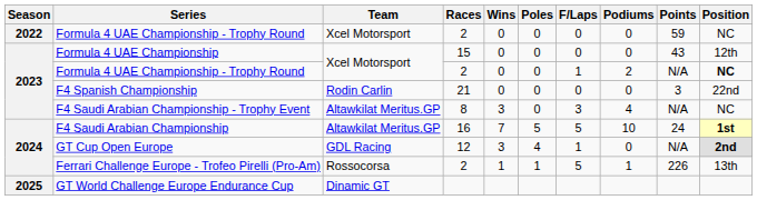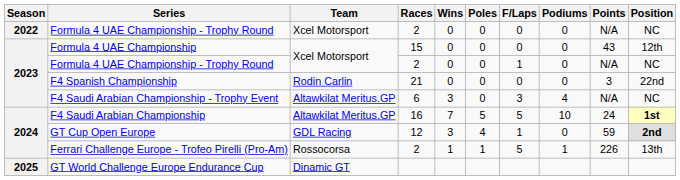2022 / Formula 4 UAE Championship - Trophy Round | Points: 59 -> N/A
2023 / Formula 4 UAE Championship - Trophy Round | Podiums: 2 -> 0
2023 / Formula 4 UAE Championship - Trophy Round | Position: bold -> normal
F4 Saudi Arabian Championship - Trophy Event | Races: 8 -> 6
GT Cup Open Europe | Points: N/A -> 59
